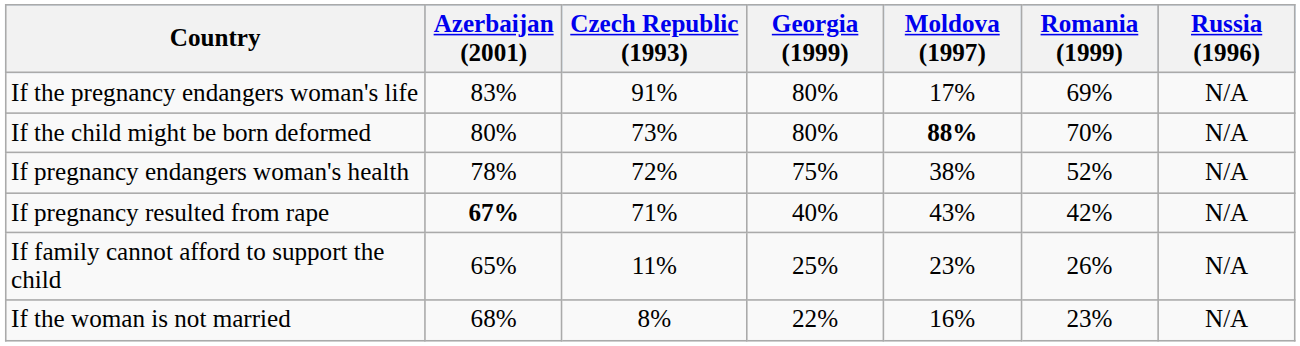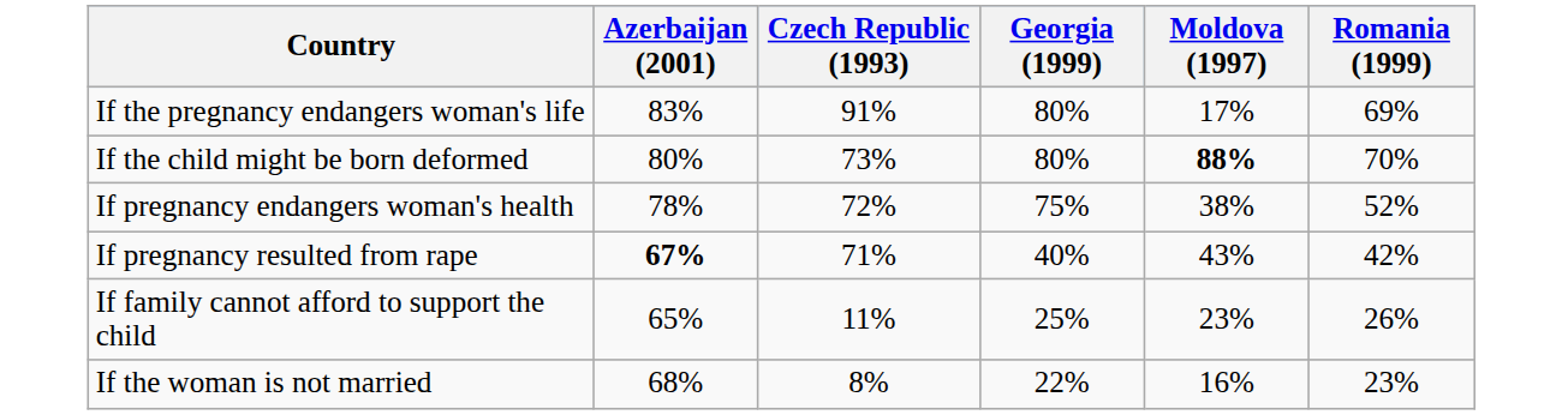- column: Russia (1996) | N/A | N/A | N/A | N/A | N/A | N/A
